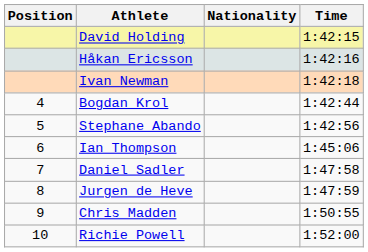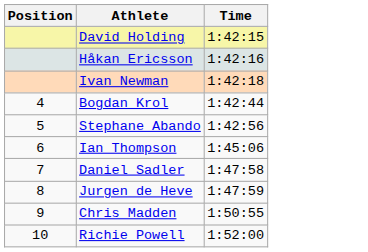- column: Nationality
